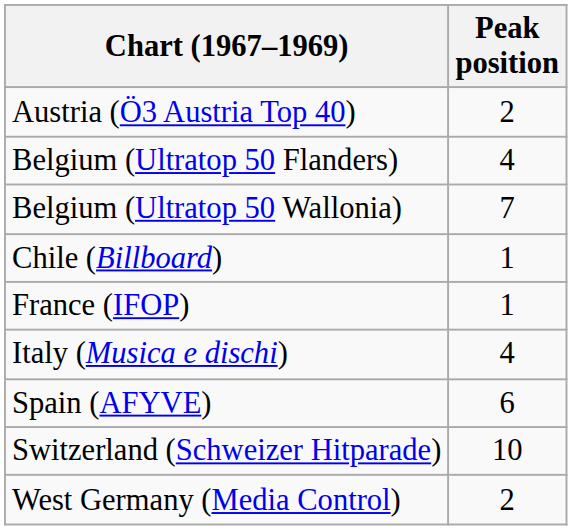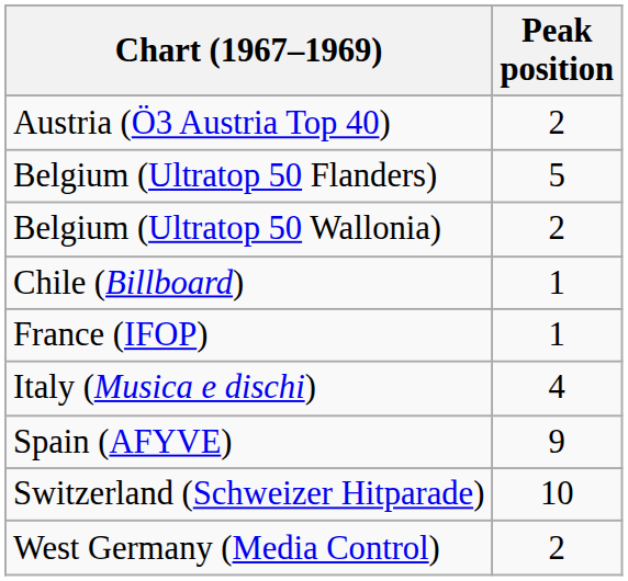Belgium (Ultratop 50 Flanders) | Peak position: 4 -> 5
Belgium (Ultratop 50 Wallonia) | Peak position: 7 -> 2
Spain (AFYVE) | Peak position: 6 -> 9
